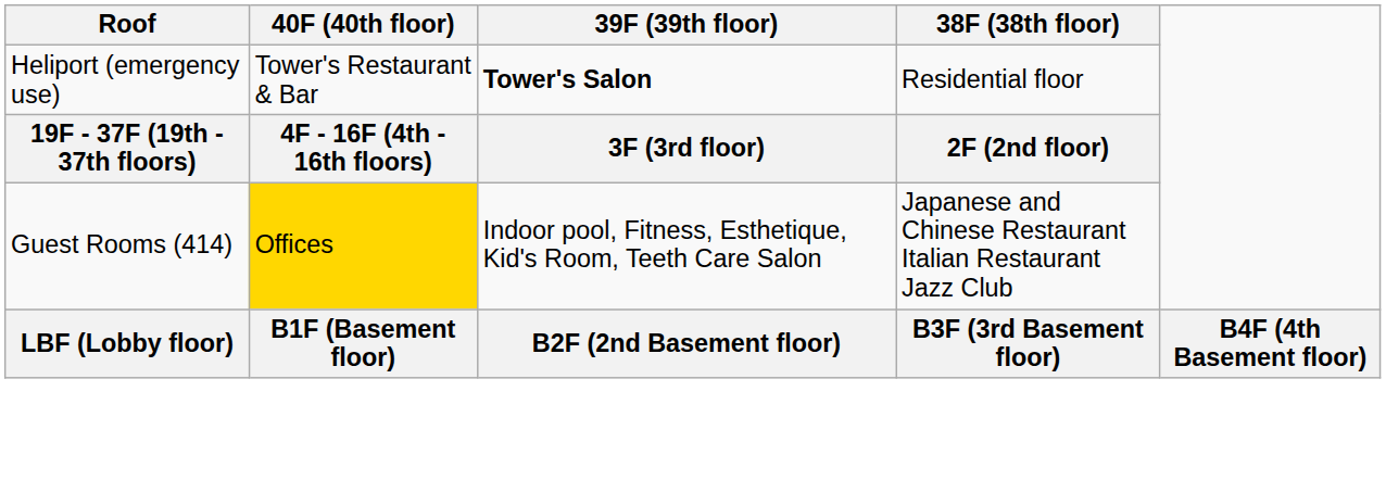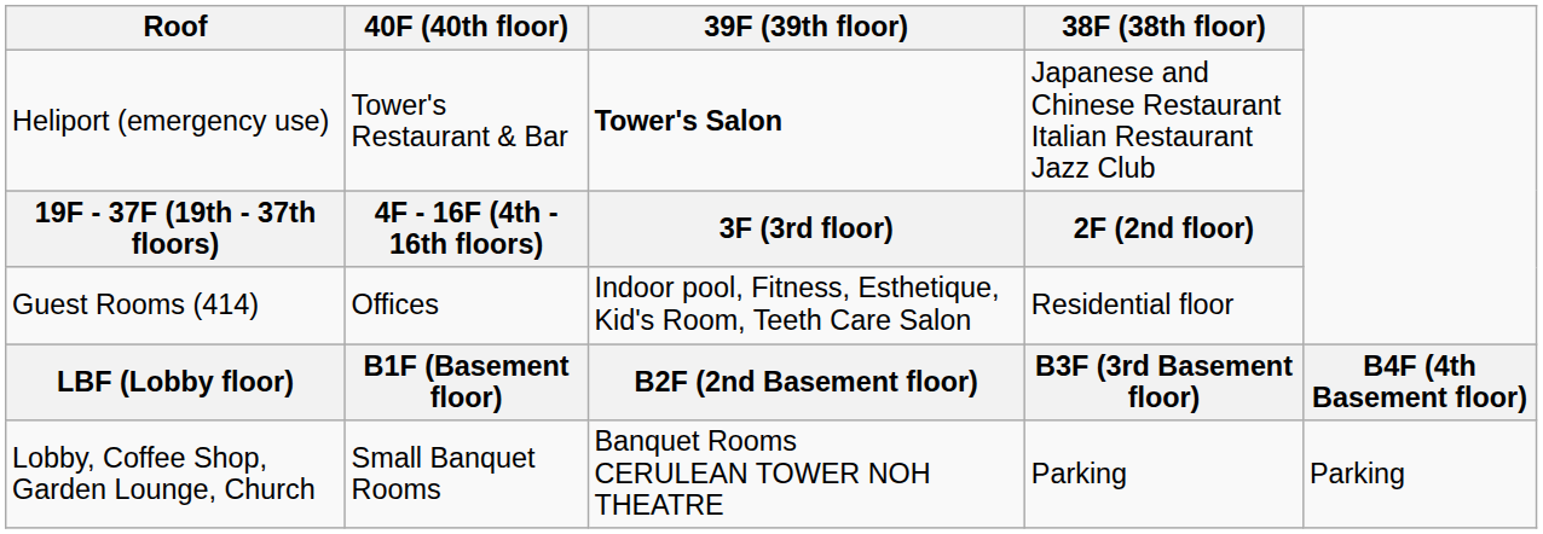Heliport (emergency use) | 38F (38th floor): Residential floor -> Japanese and Chinese Restaurant Italian Restaurant Jazz Club
Guest Rooms (414) | 40F (40th floor): gold background -> no background
Guest Rooms (414) | 38F (38th floor): Japanese and Chinese Restaurant Italian Restaurant Jazz Club -> Residential floor
+ row: Lobby, Coffee Shop, Garden Lounge, Church | Small Banquet Rooms | Banquet Rooms CERULEAN TOWER NOH THEATRE | Parking | Parking
